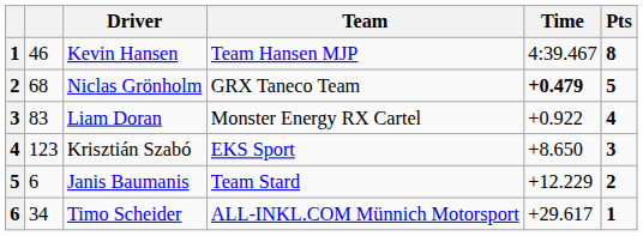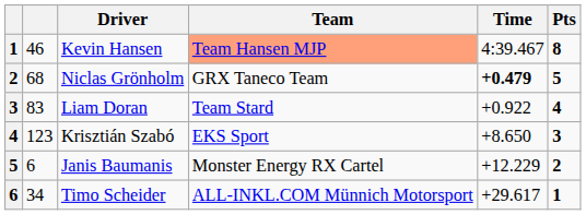Kevin Hansen | Team: no background -> lightsalmon background
Liam Doran | Team: Monster Energy RX Cartel -> Team Stard
Janis Baumanis | Team: Team Stard -> Monster Energy RX Cartel
